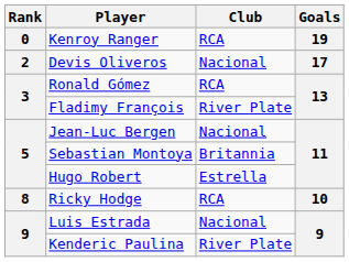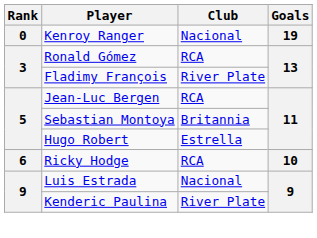Kenroy Ranger | Club: RCA -> Nacional
- row: 2 | Devis Oliveros | Nacional | 17
Jean-Luc Bergen | Club: Nacional -> RCA
Ricky Hodge | Rank: 8 -> 6
